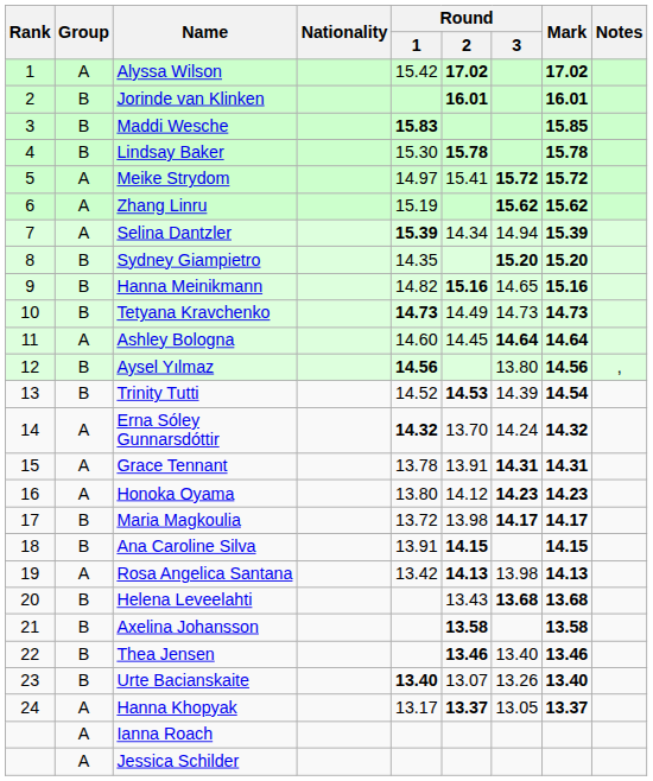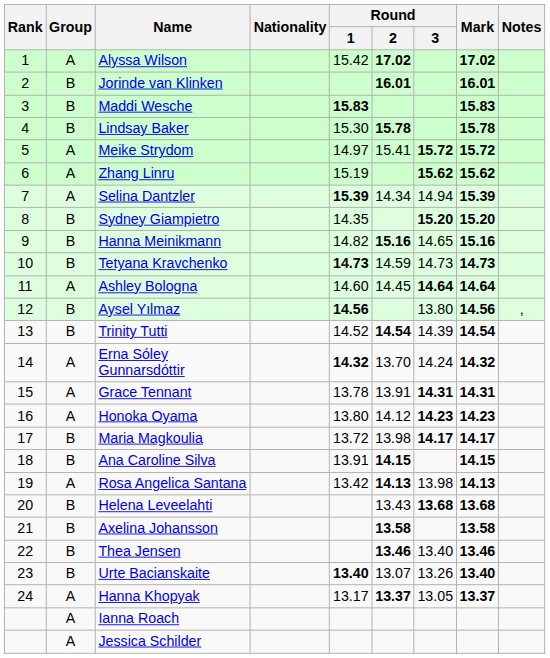Maddi Wesche | Mark: 15.85 -> 15.83
Tetyana Kravchenko | Round / 2: 14.49 -> 14.59
Trinity Tutti | Round / 2: 14.53 -> 14.54
